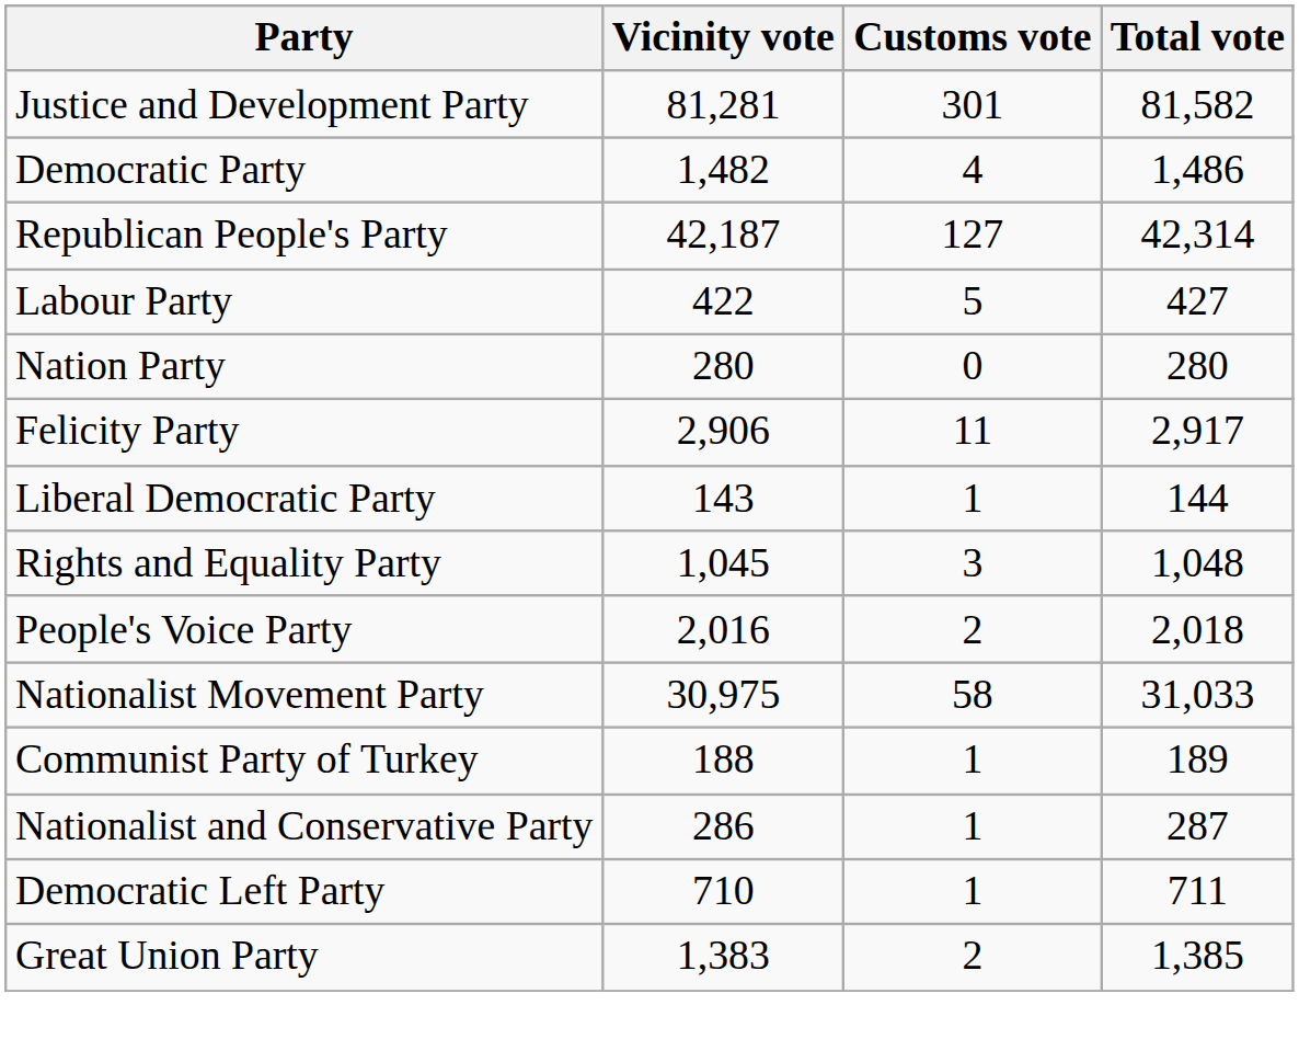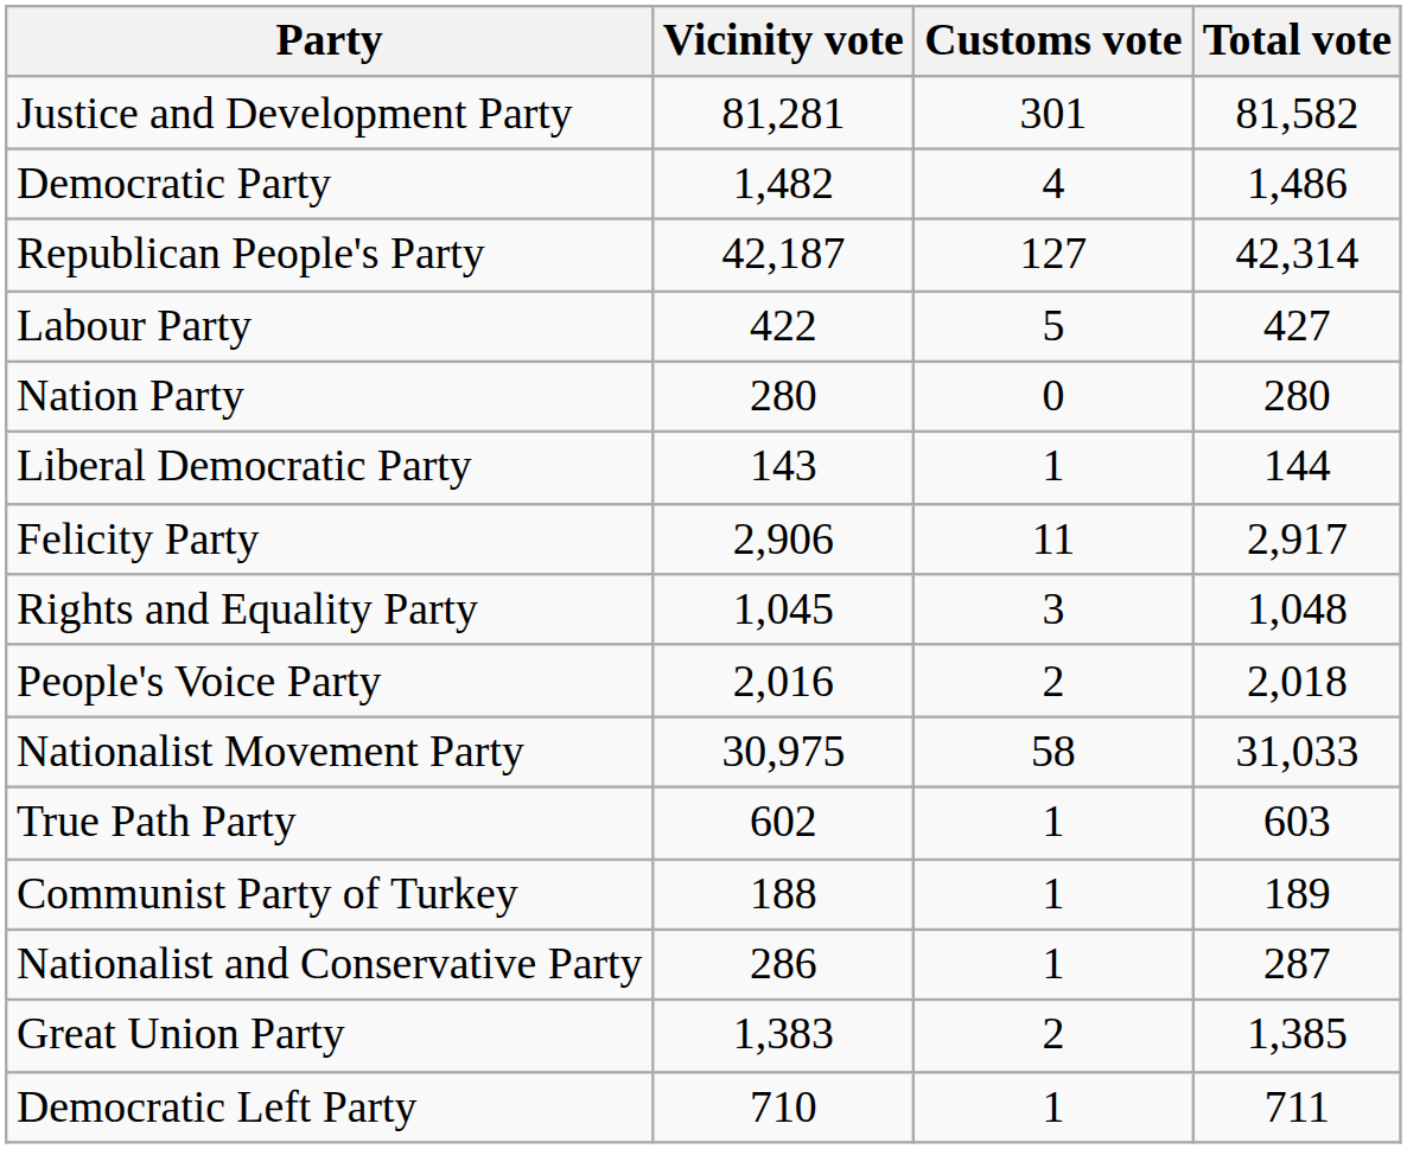rows swapped: Liberal Democratic Party <-> Felicity Party
+ row: True Path Party | 602 | 1 | 603
rows swapped: Great Union Party <-> Democratic Left Party
